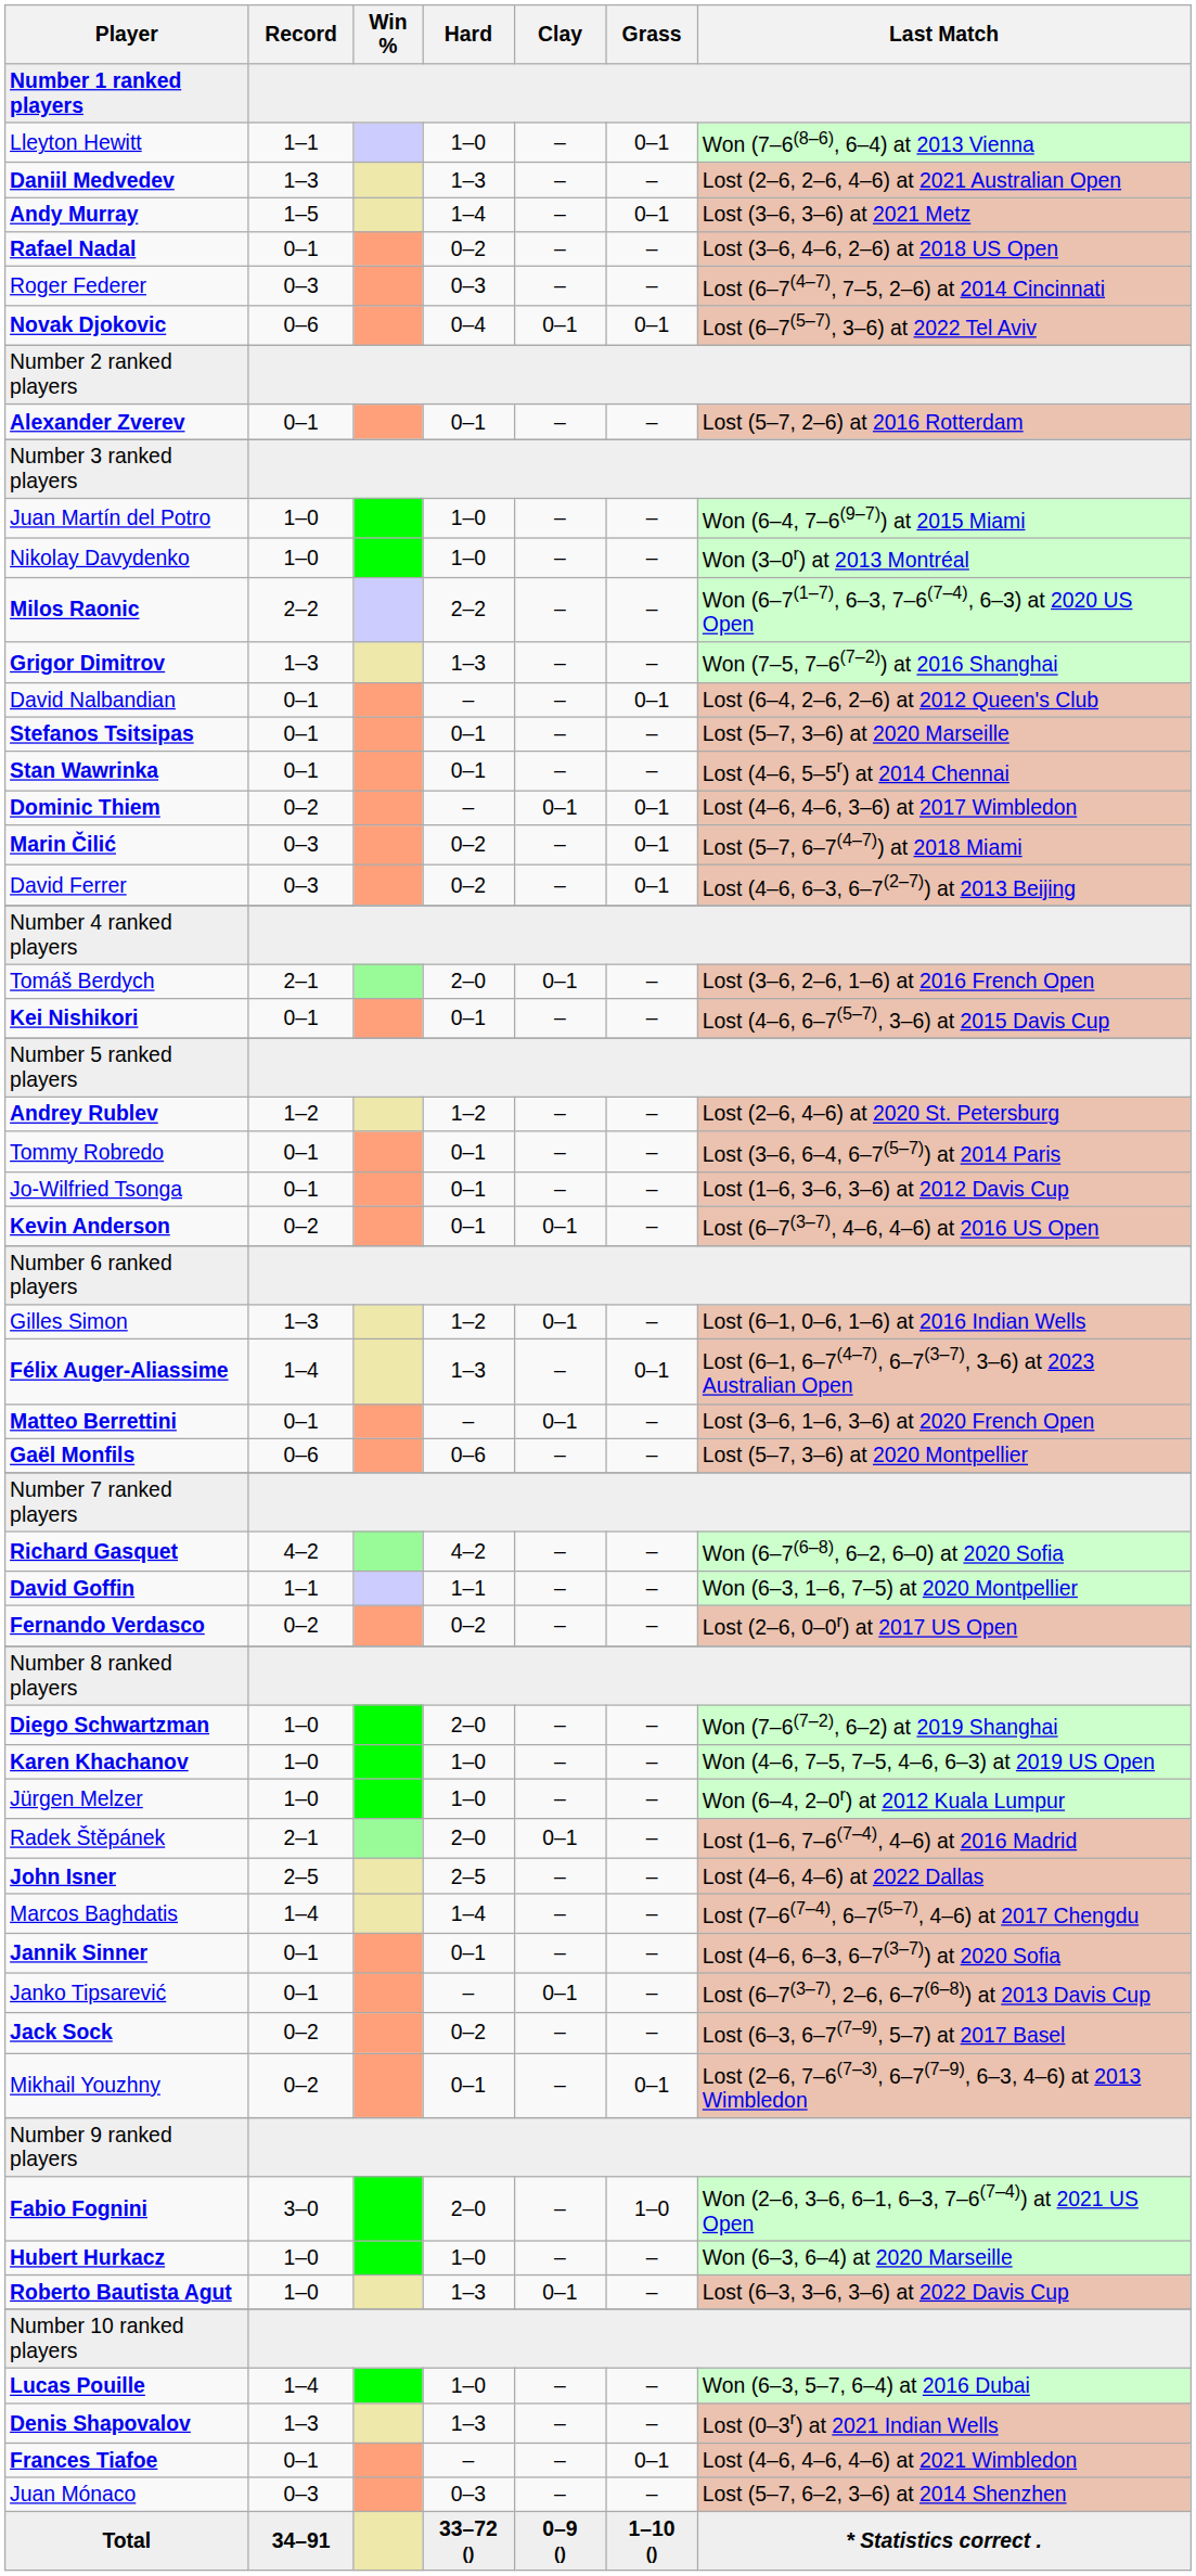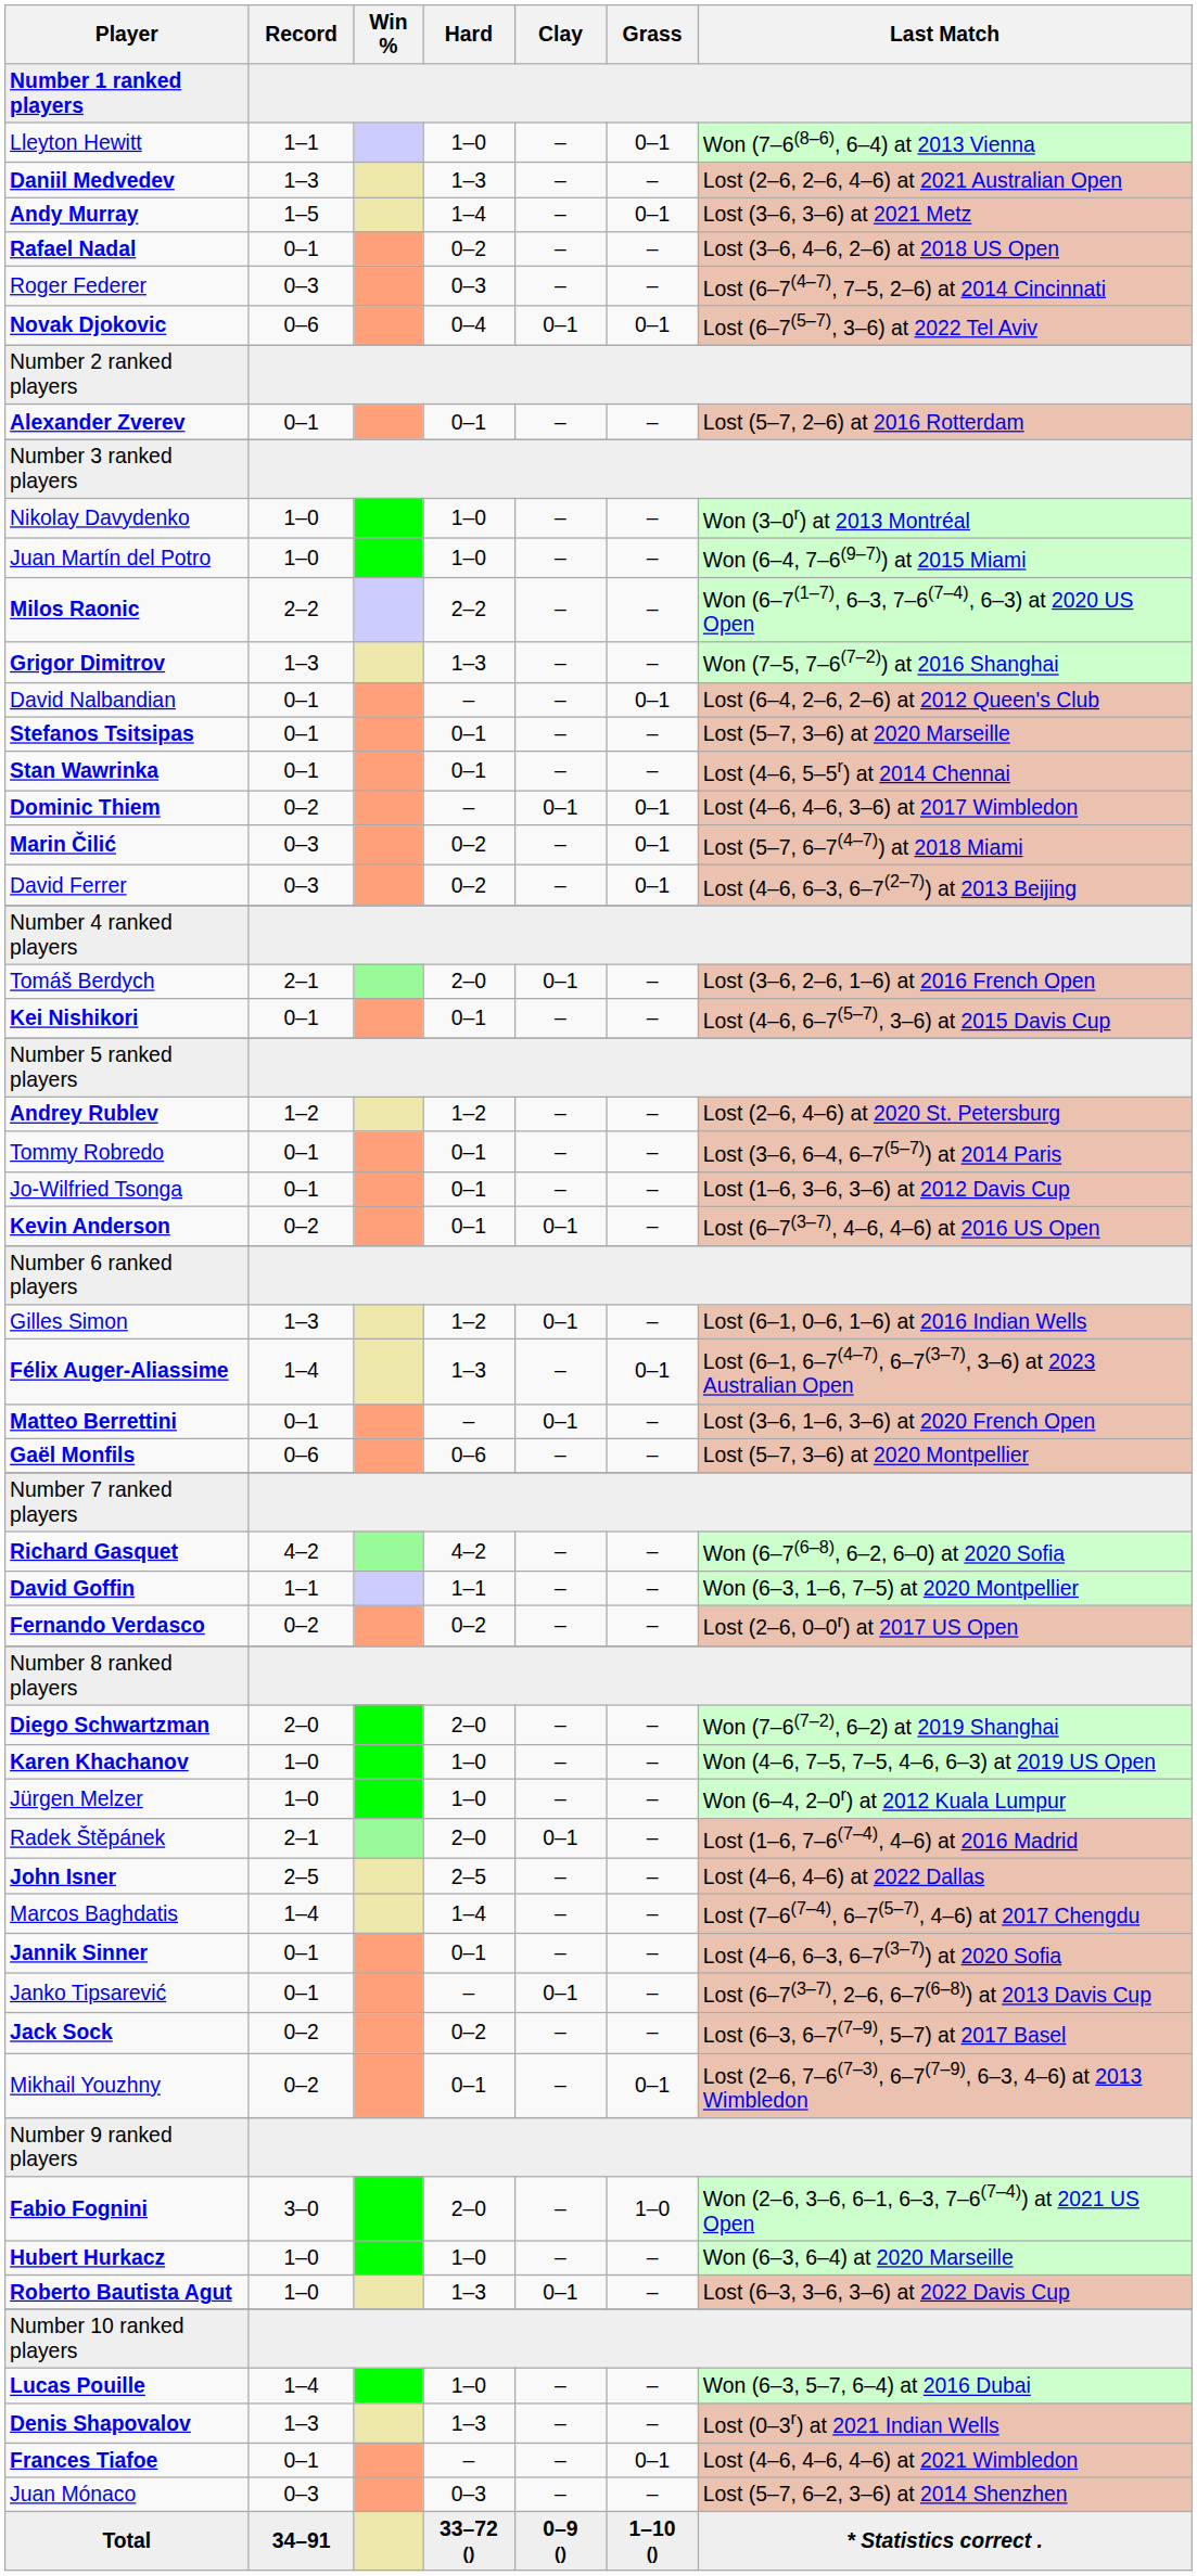rows swapped: Nikolay Davydenko <-> Juan Martín del Potro
Diego Schwartzman | Record: 1–0 -> 2–0
